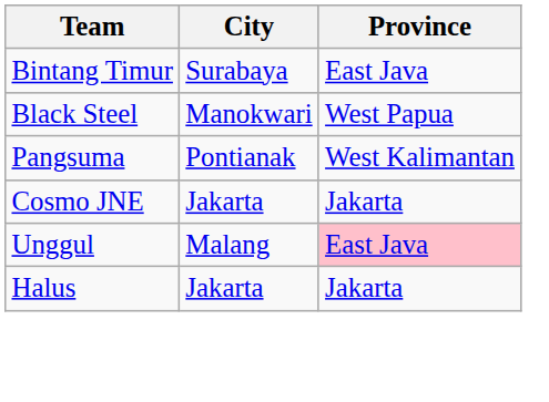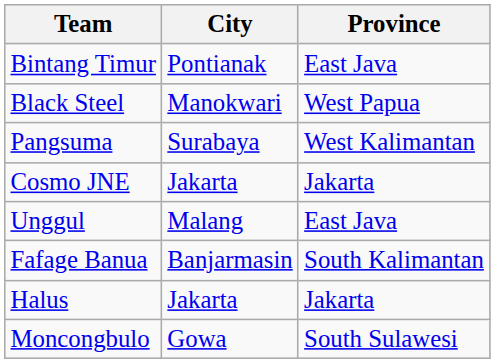Bintang Timur | City: Surabaya -> Pontianak
Pangsuma | City: Pontianak -> Surabaya
Unggul | Province: pink background -> no background
+ row: Fafage Banua | Banjarmasin | South Kalimantan
+ row: Moncongbulo | Gowa | South Sulawesi
